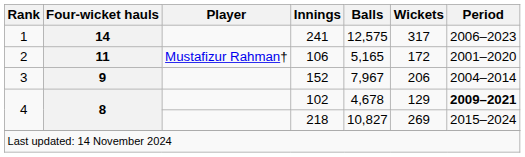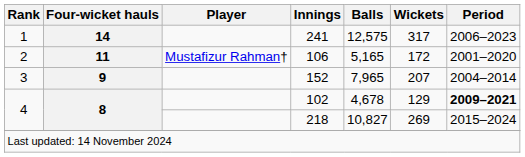152 | Balls: 7,967 -> 7,965
152 | Wickets: 206 -> 207
